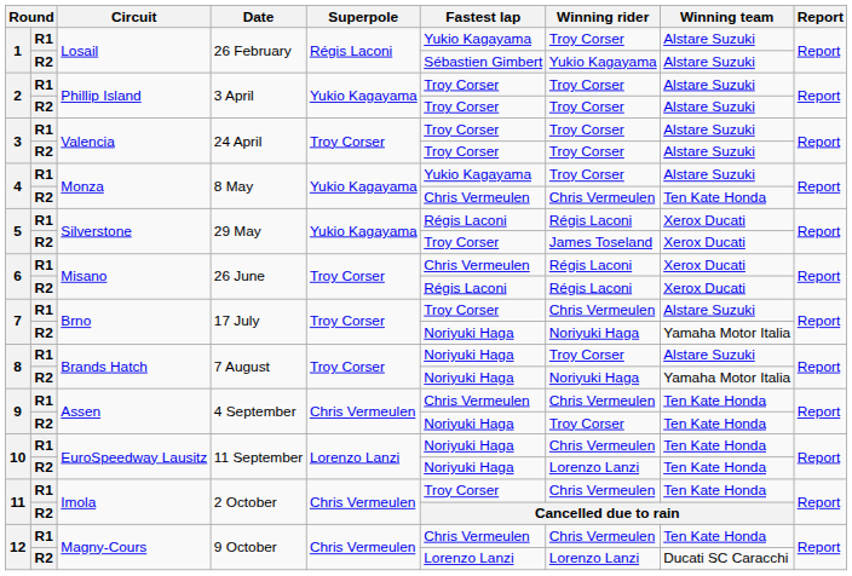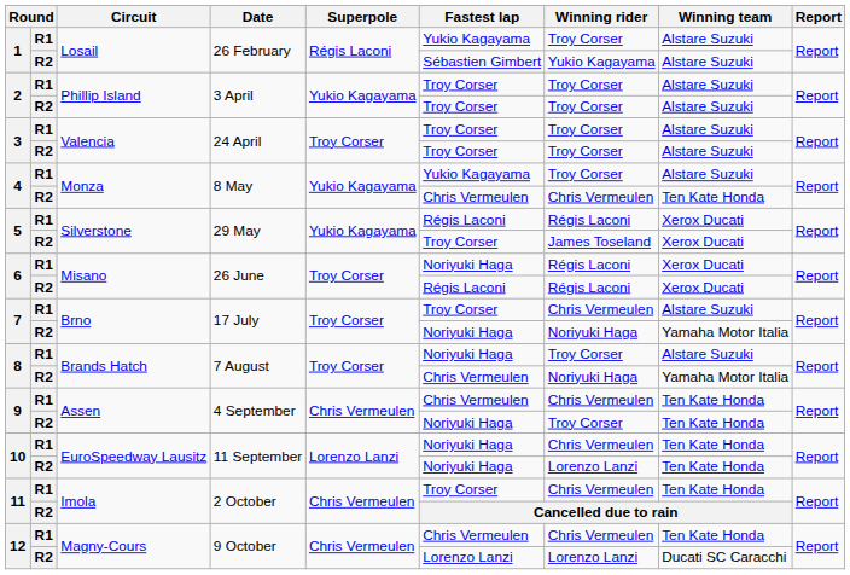6 / R1 | Fastest lap: Chris Vermeulen -> Noriyuki Haga
8 / R2 | Fastest lap: Noriyuki Haga -> Chris Vermeulen
